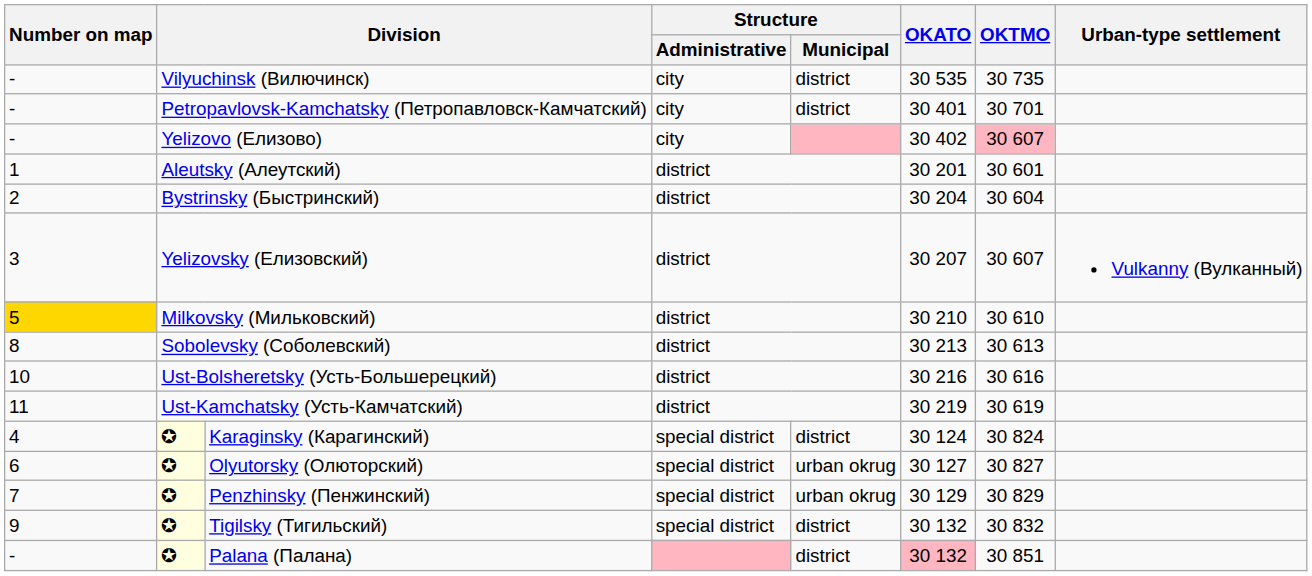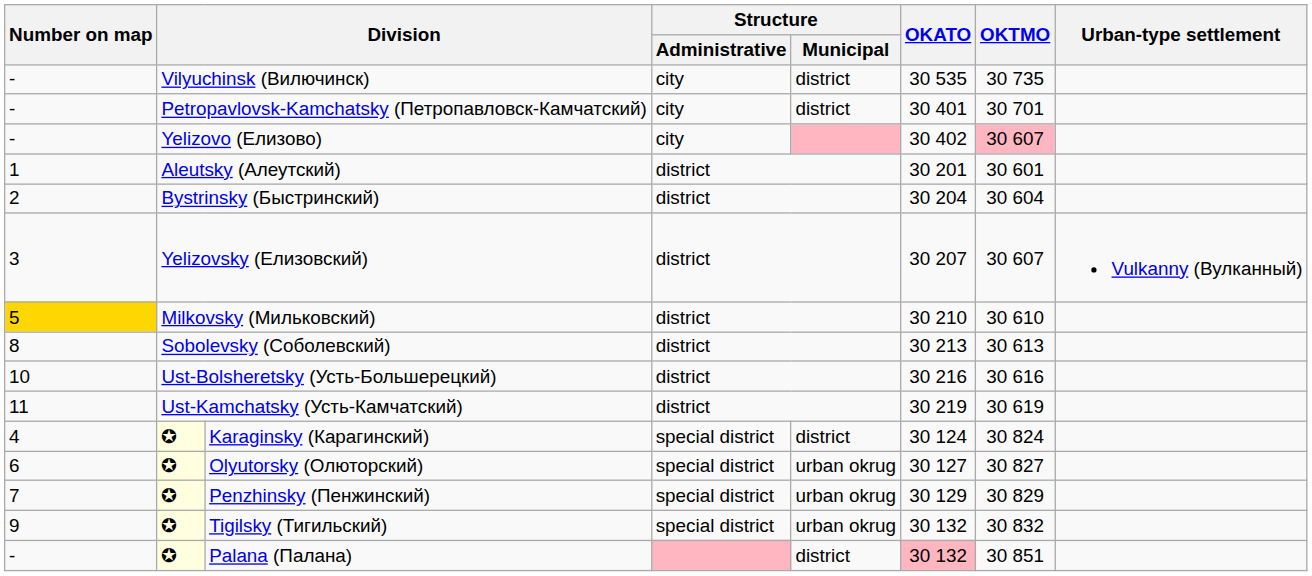Tigilsky (Тигильский) | Structure / Municipal: district -> urban okrug
